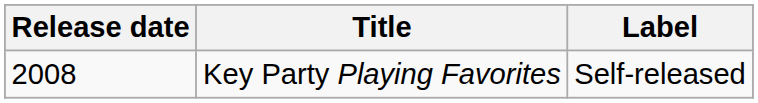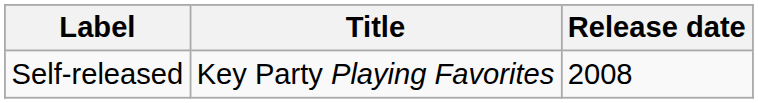columns swapped: Release date <-> Label
